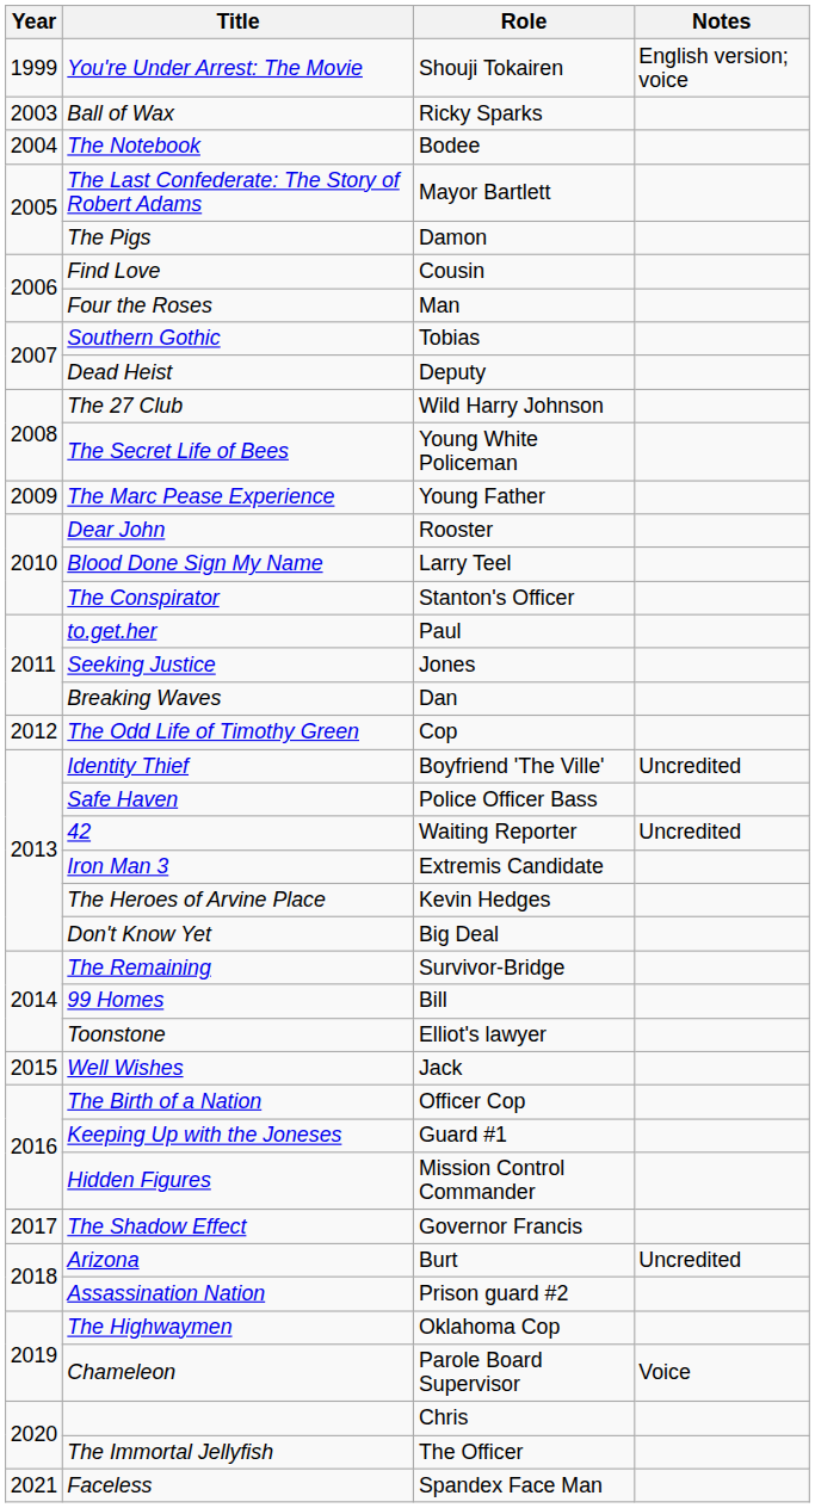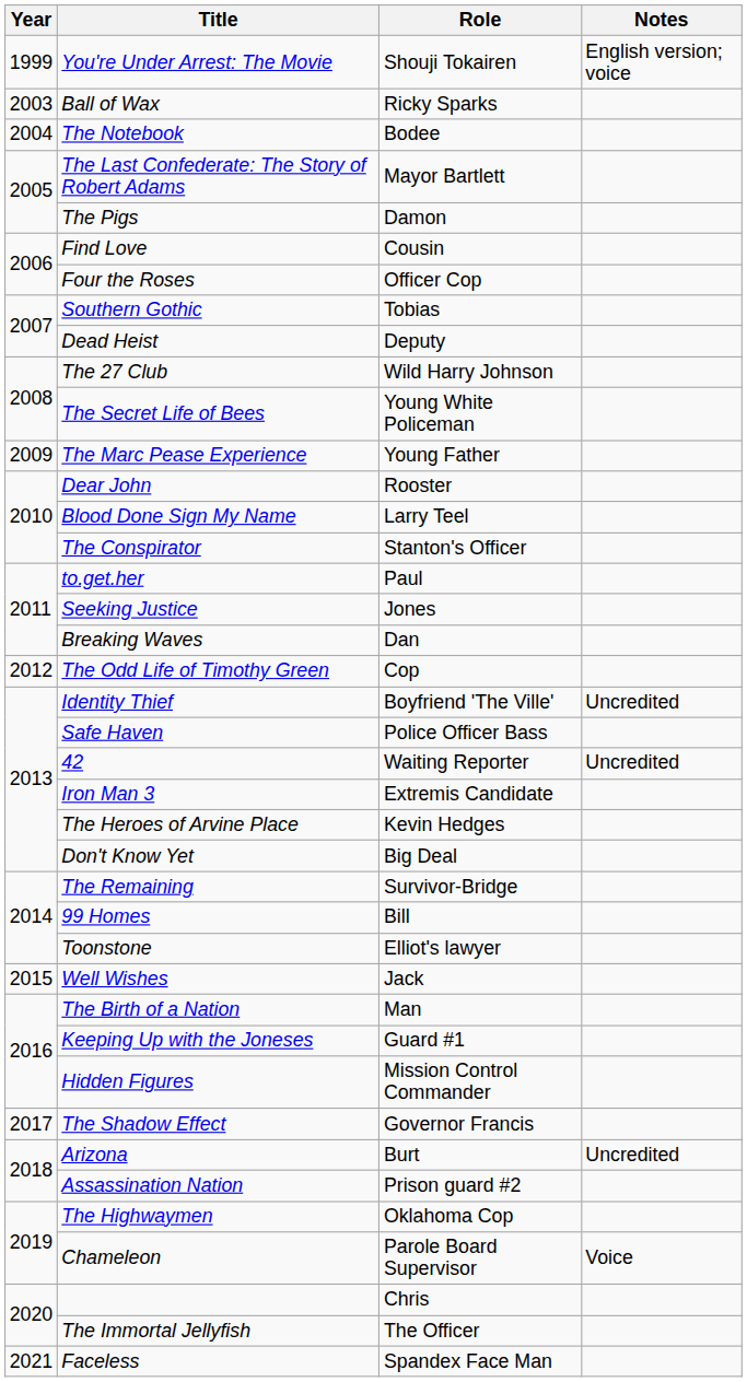Four the Roses | Role: Man -> Officer Cop
The Birth of a Nation | Role: Officer Cop -> Man
